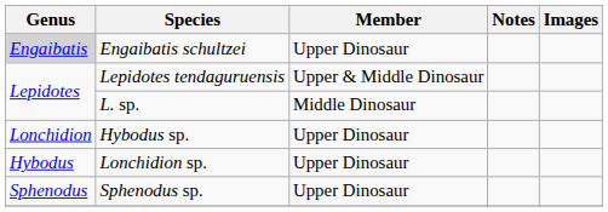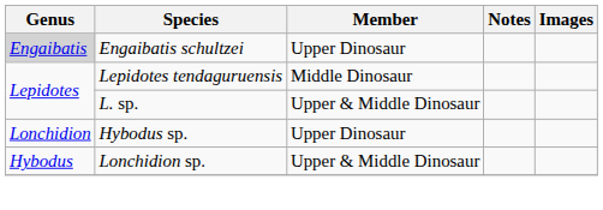Lepidotes tendaguruensis | Member: Upper & Middle Dinosaur -> Middle Dinosaur
L. sp. | Member: Middle Dinosaur -> Upper & Middle Dinosaur
Lonchidion sp. | Member: Upper Dinosaur -> Upper & Middle Dinosaur
- row: Sphenodus | Sphenodus sp. | Upper Dinosaur
